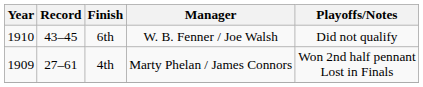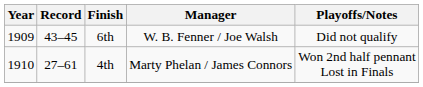6th | Year: 1910 -> 1909
4th | Year: 1909 -> 1910
